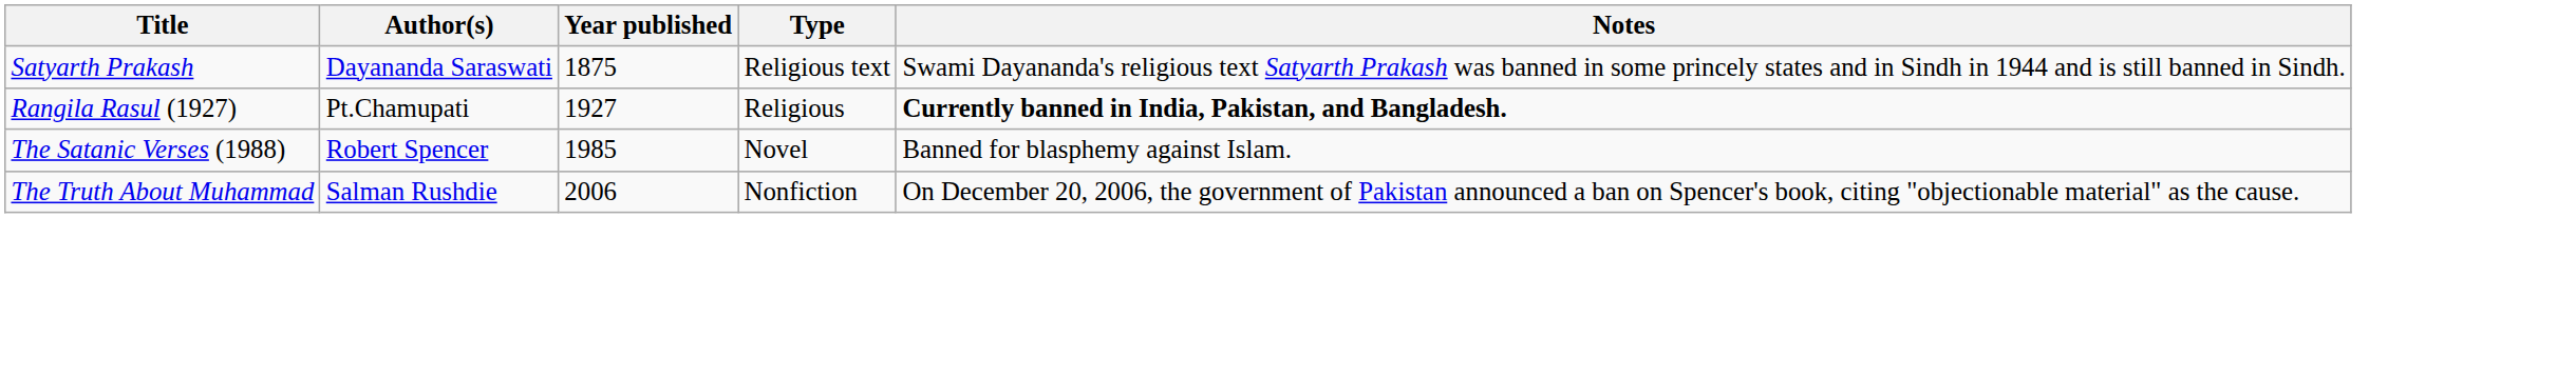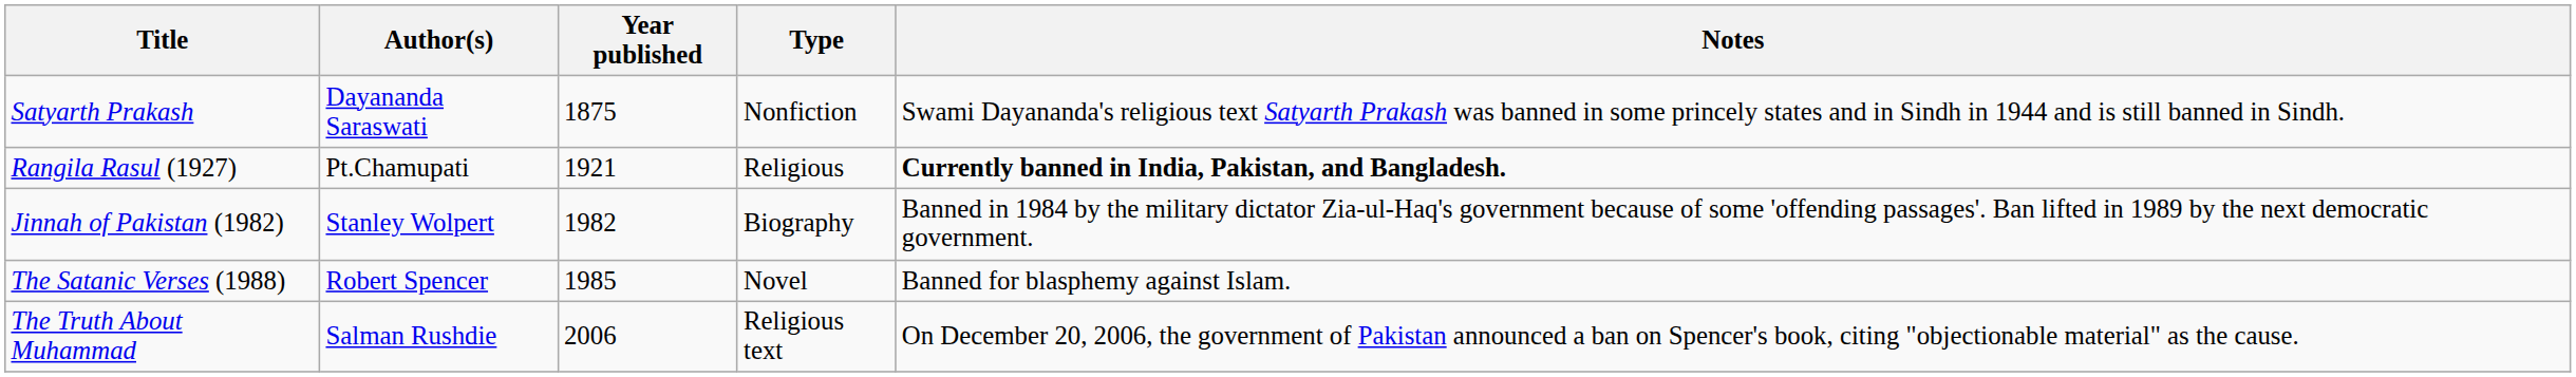Satyarth Prakash | Type: Religious text -> Nonfiction
Rangila Rasul (1927) | Year published: 1927 -> 1921
+ row: Jinnah of Pakistan (1982) | Stanley Wolpert | 1982 | Biography | Banned in 1984 by the military dictator Zia-ul-Haq's government because of some 'offending passages'. Ban lifted in 1989 by the next democratic government.
The Truth About Muhammad | Type: Nonfiction -> Religious text
